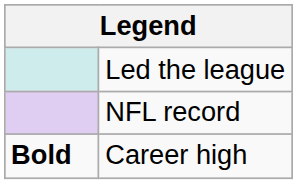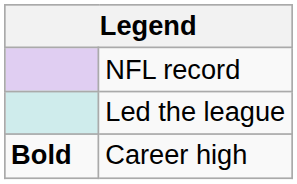rows swapped: Led the league <-> NFL record
